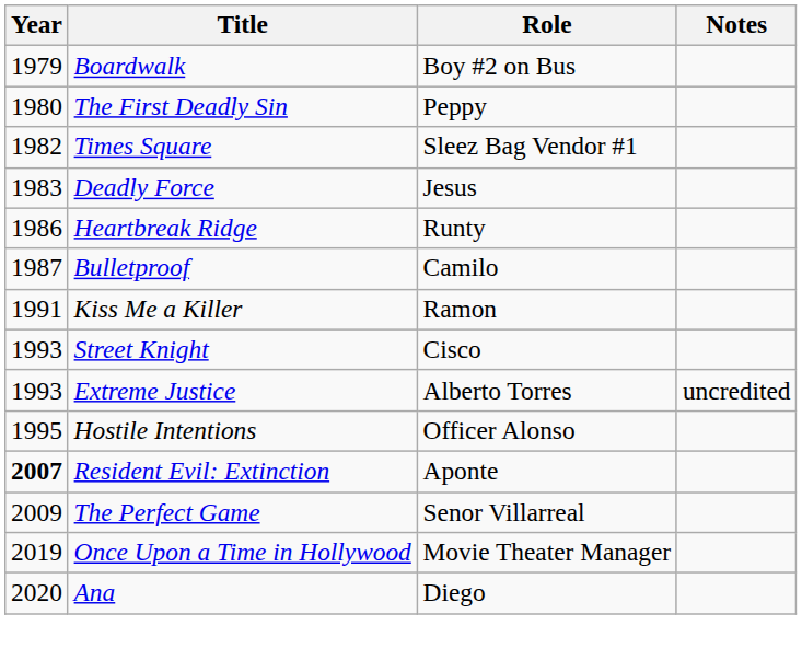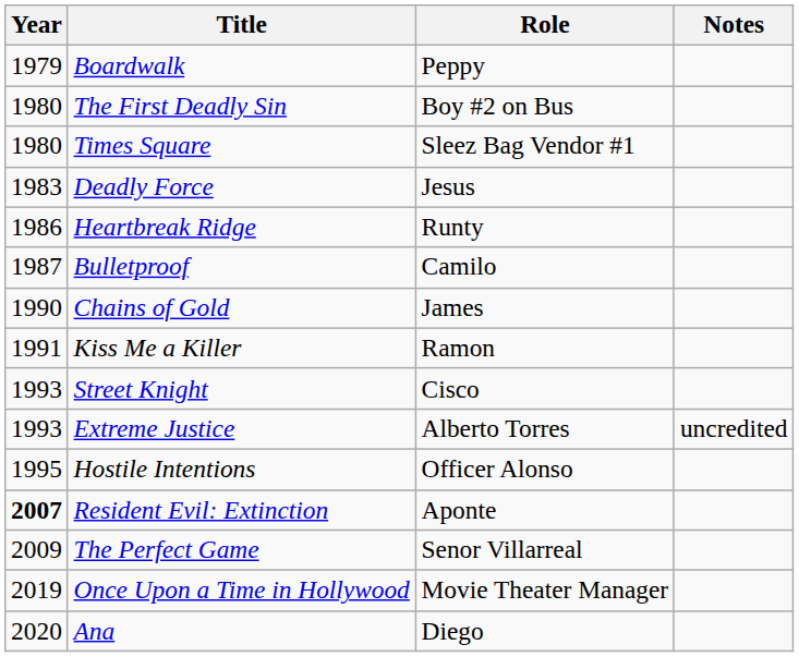Boardwalk | Role: Boy #2 on Bus -> Peppy
The First Deadly Sin | Role: Peppy -> Boy #2 on Bus
Times Square | Year: 1982 -> 1980
+ row: 1990 | Chains of Gold | James
